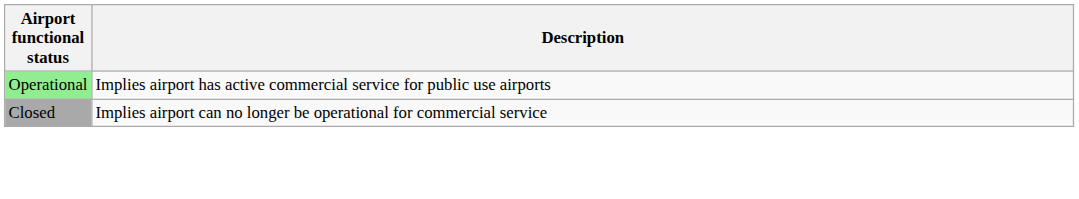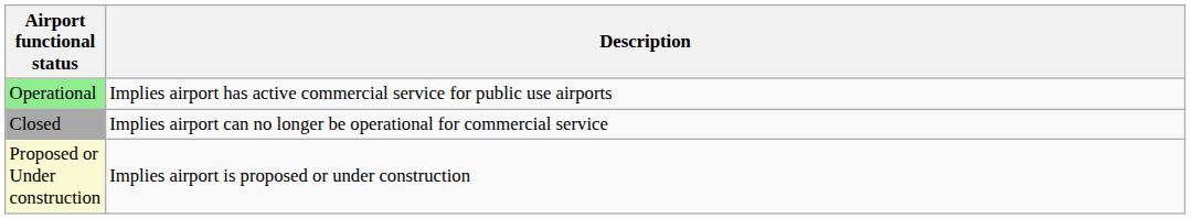+ row: Proposed or Under construction | Implies airport is proposed or under construction
